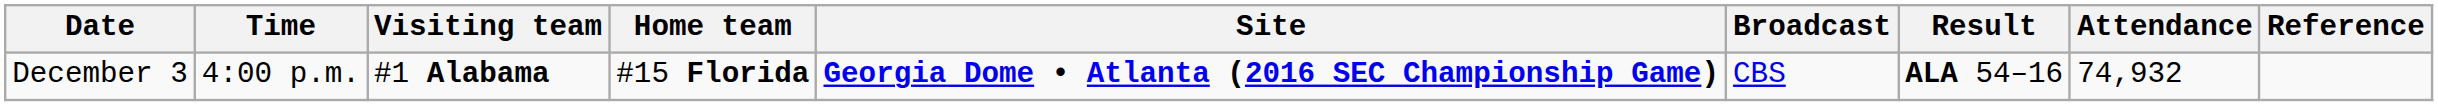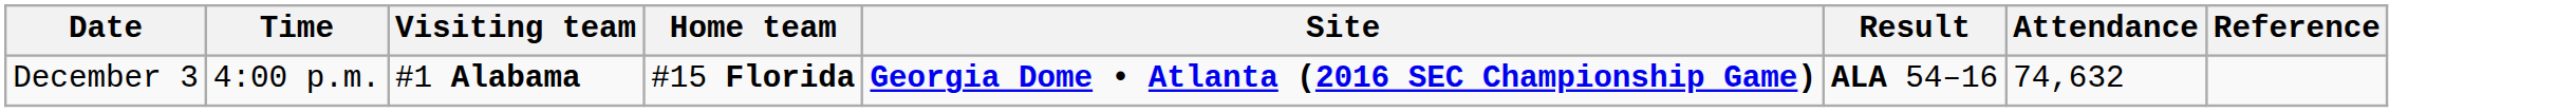- column: Broadcast | CBS
December 3 | Attendance: 74,932 -> 74,632
